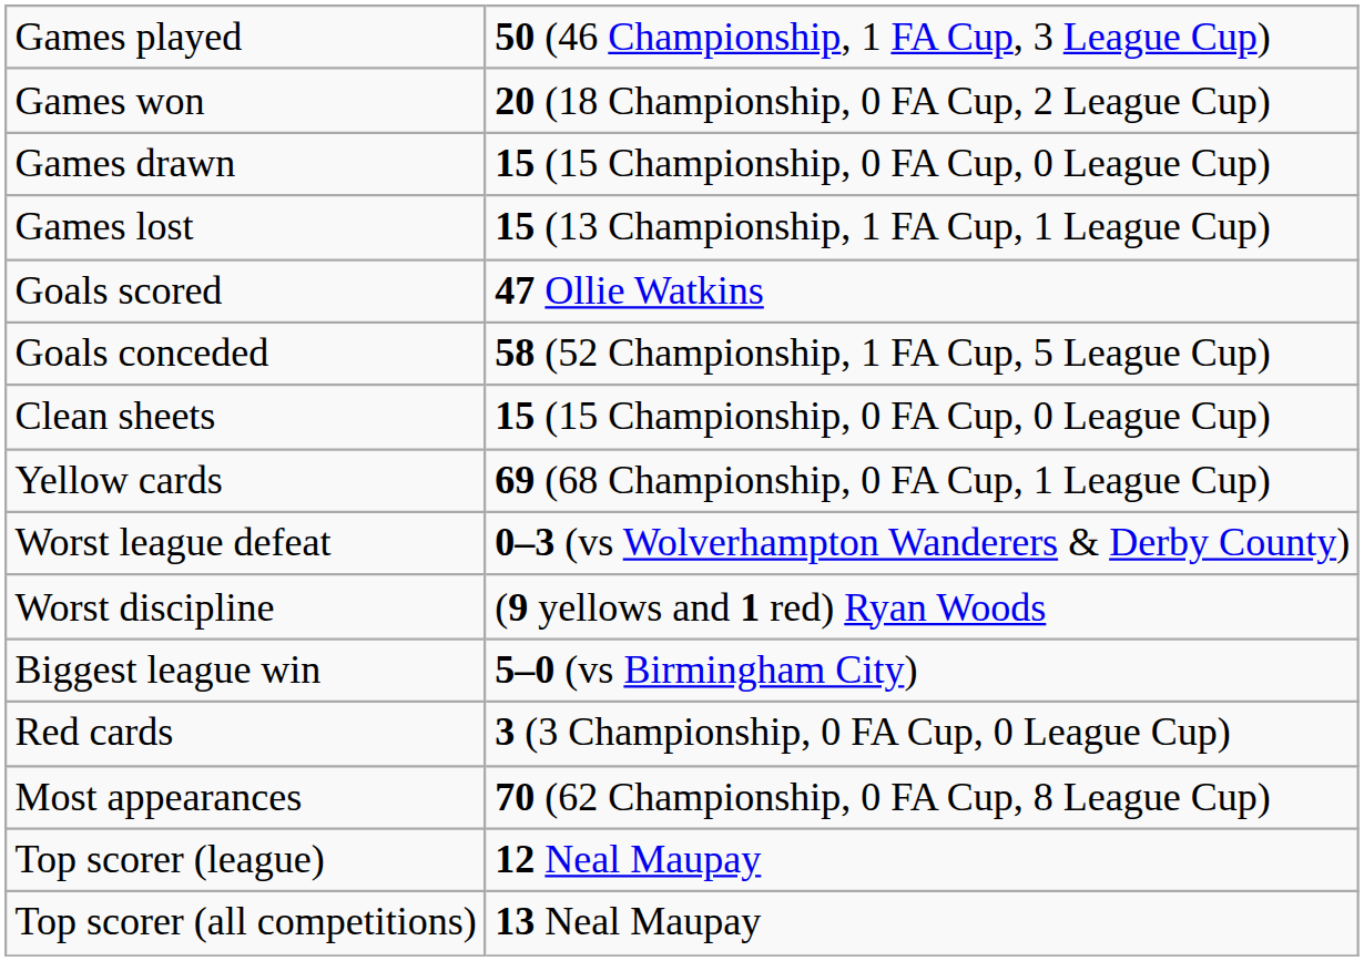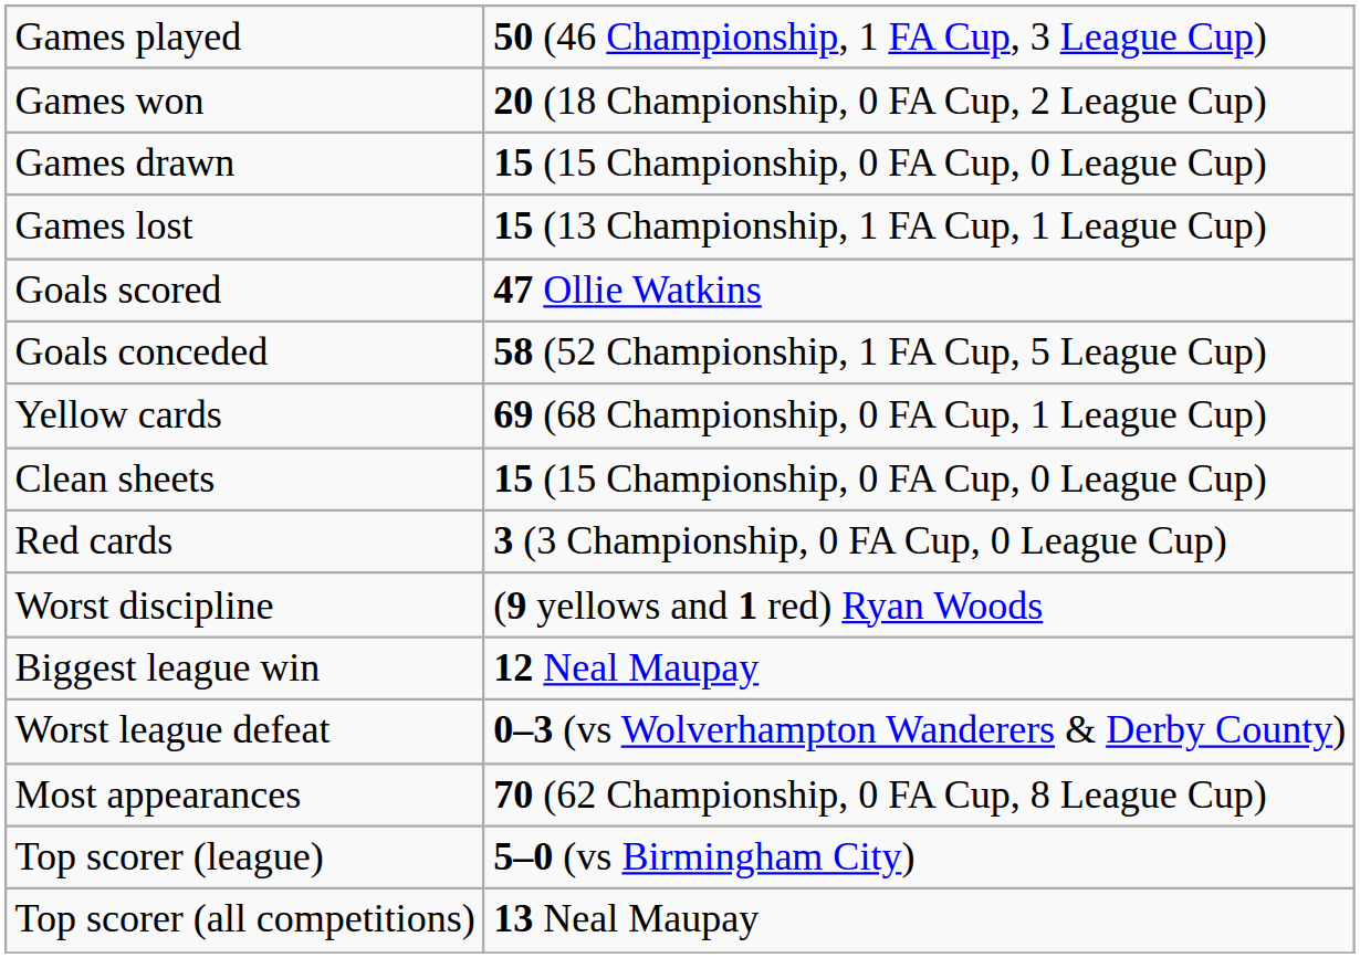rows swapped: Clean sheets <-> Yellow cards
rows swapped: Red cards <-> Worst league defeat
Biggest league win | column 2: 5–0 (vs Birmingham City) -> 12 Neal Maupay
Top scorer (league) | column 2: 12 Neal Maupay -> 5–0 (vs Birmingham City)
